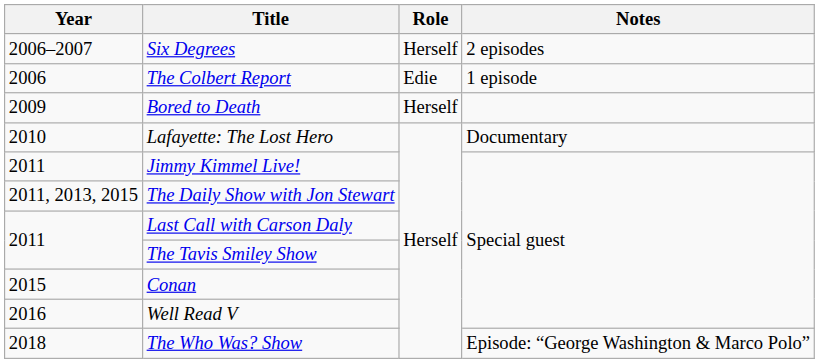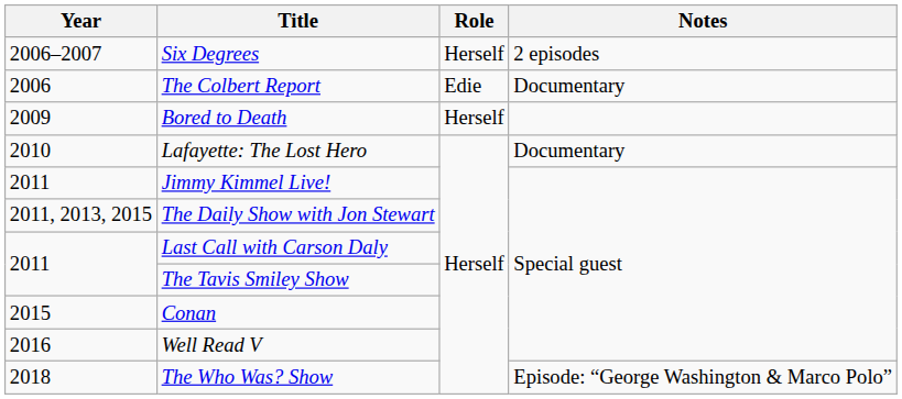The Colbert Report | Notes: 1 episode -> Documentary
